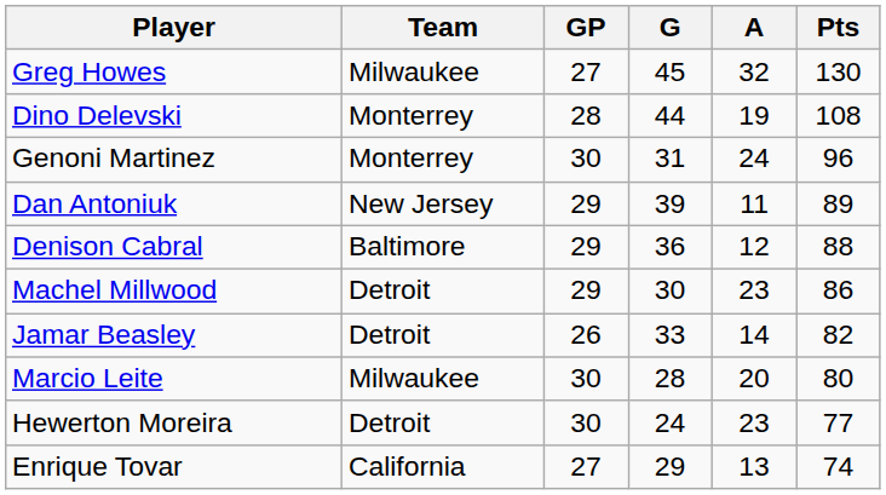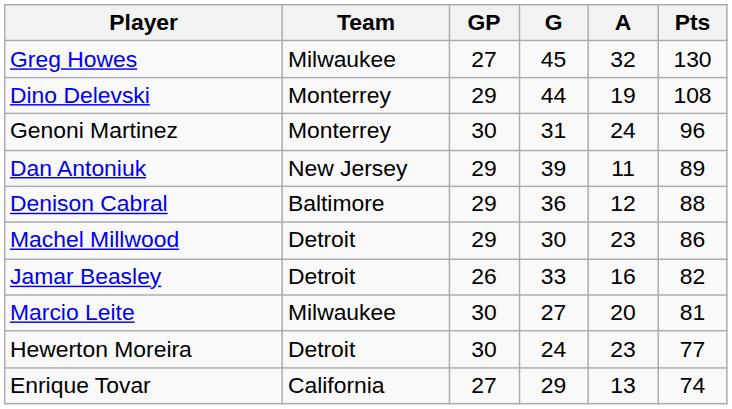Dino Delevski | GP: 28 -> 29
Jamar Beasley | A: 14 -> 16
Marcio Leite | G: 28 -> 27
Marcio Leite | Pts: 80 -> 81
